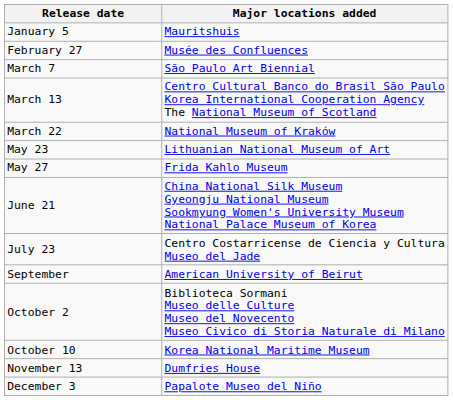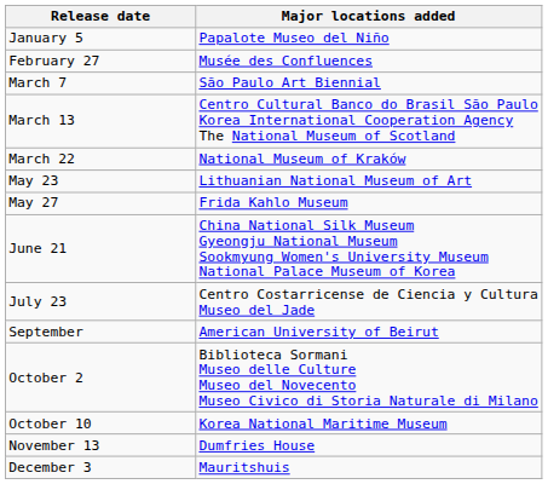January 5 | Major locations added: Mauritshuis -> Papalote Museo del Niño
December 3 | Major locations added: Papalote Museo del Niño -> Mauritshuis
